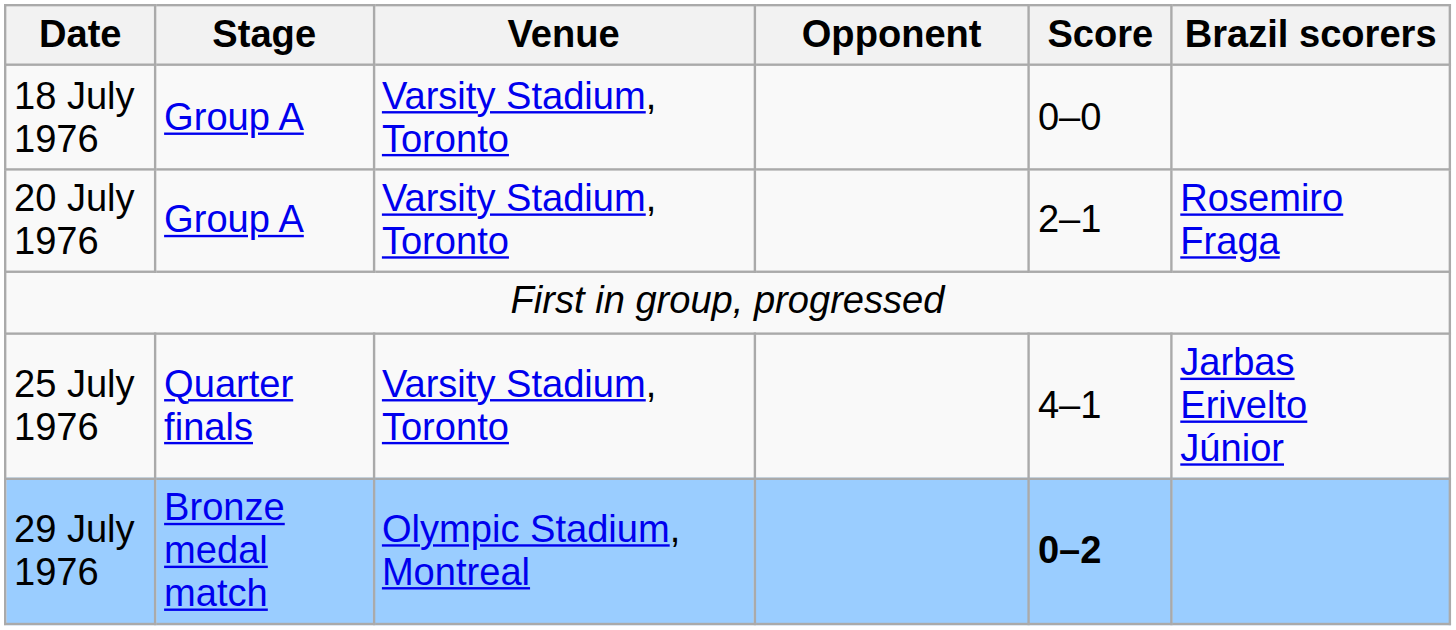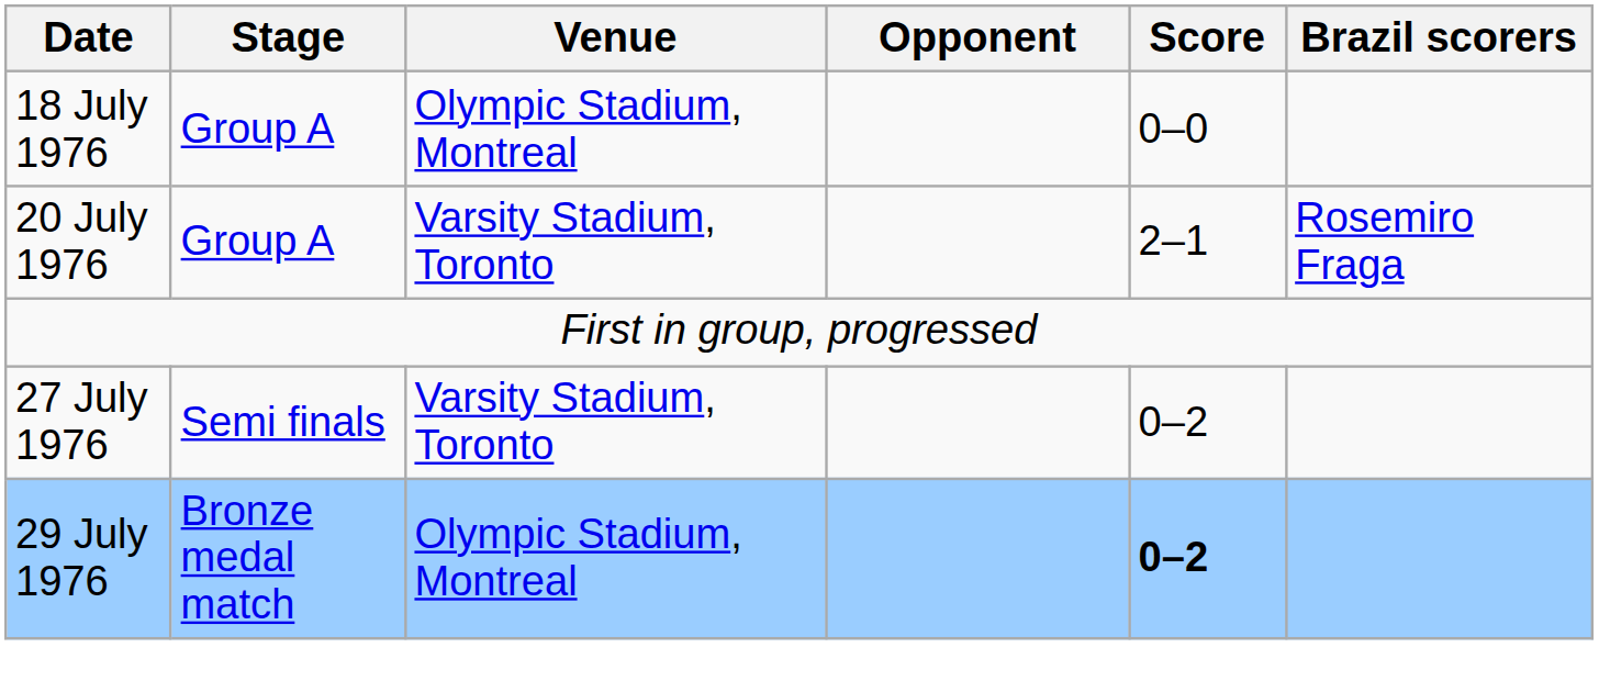18 July 1976 | Venue: Varsity Stadium, Toronto -> Olympic Stadium, Montreal
- row: 25 July 1976 | Quarter finals | Varsity Stadium, Toronto | 4–1 | Jarbas Erivelto Júnior
+ row: 27 July 1976 | Semi finals | Varsity Stadium, Toronto | 0–2
